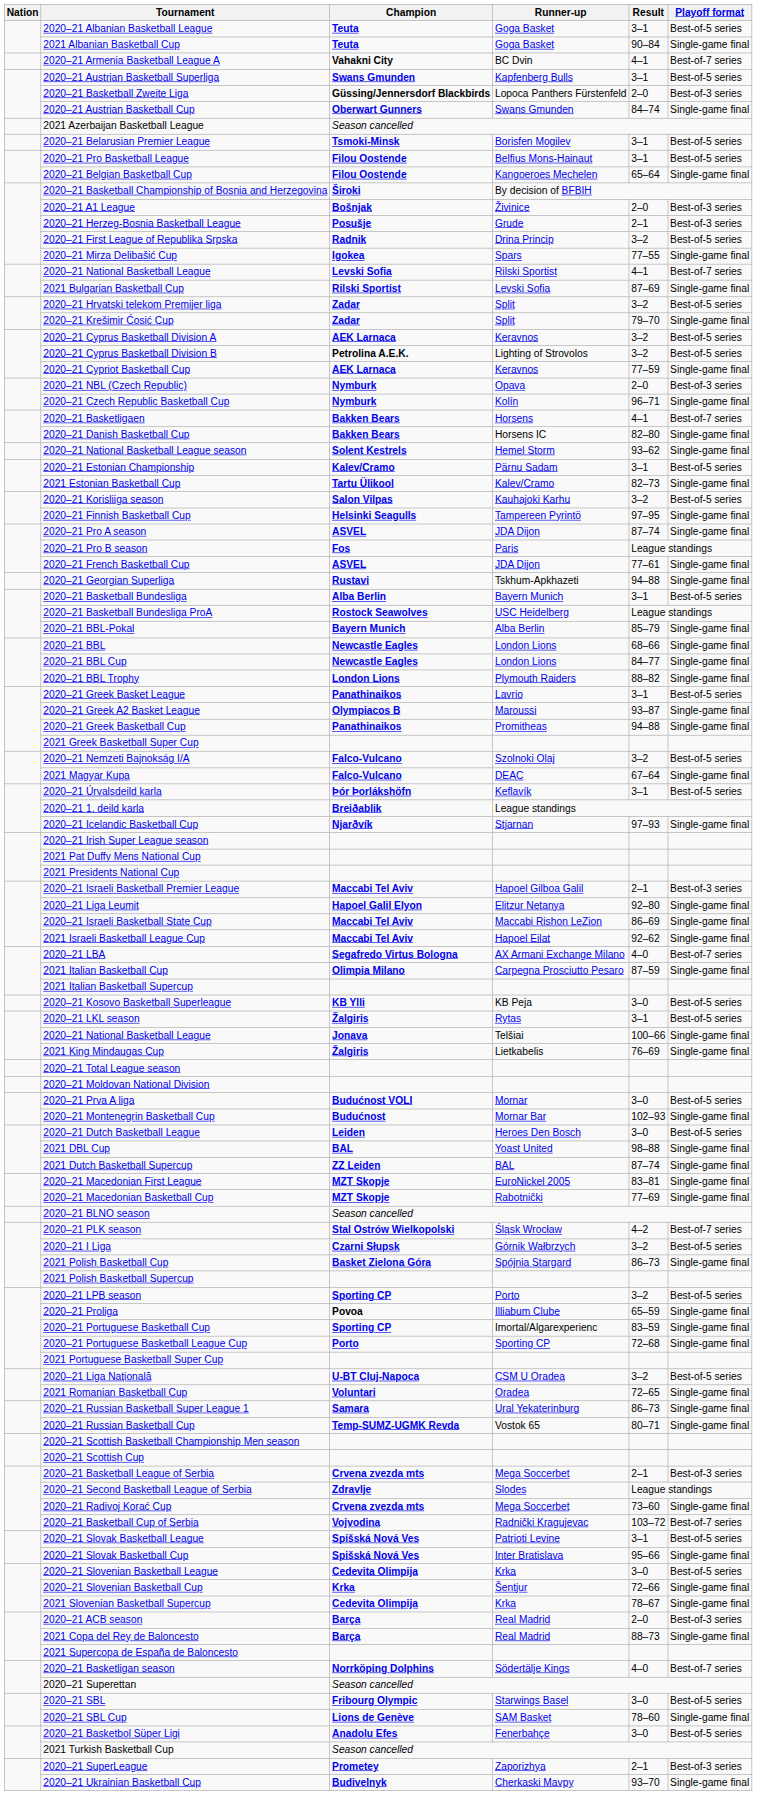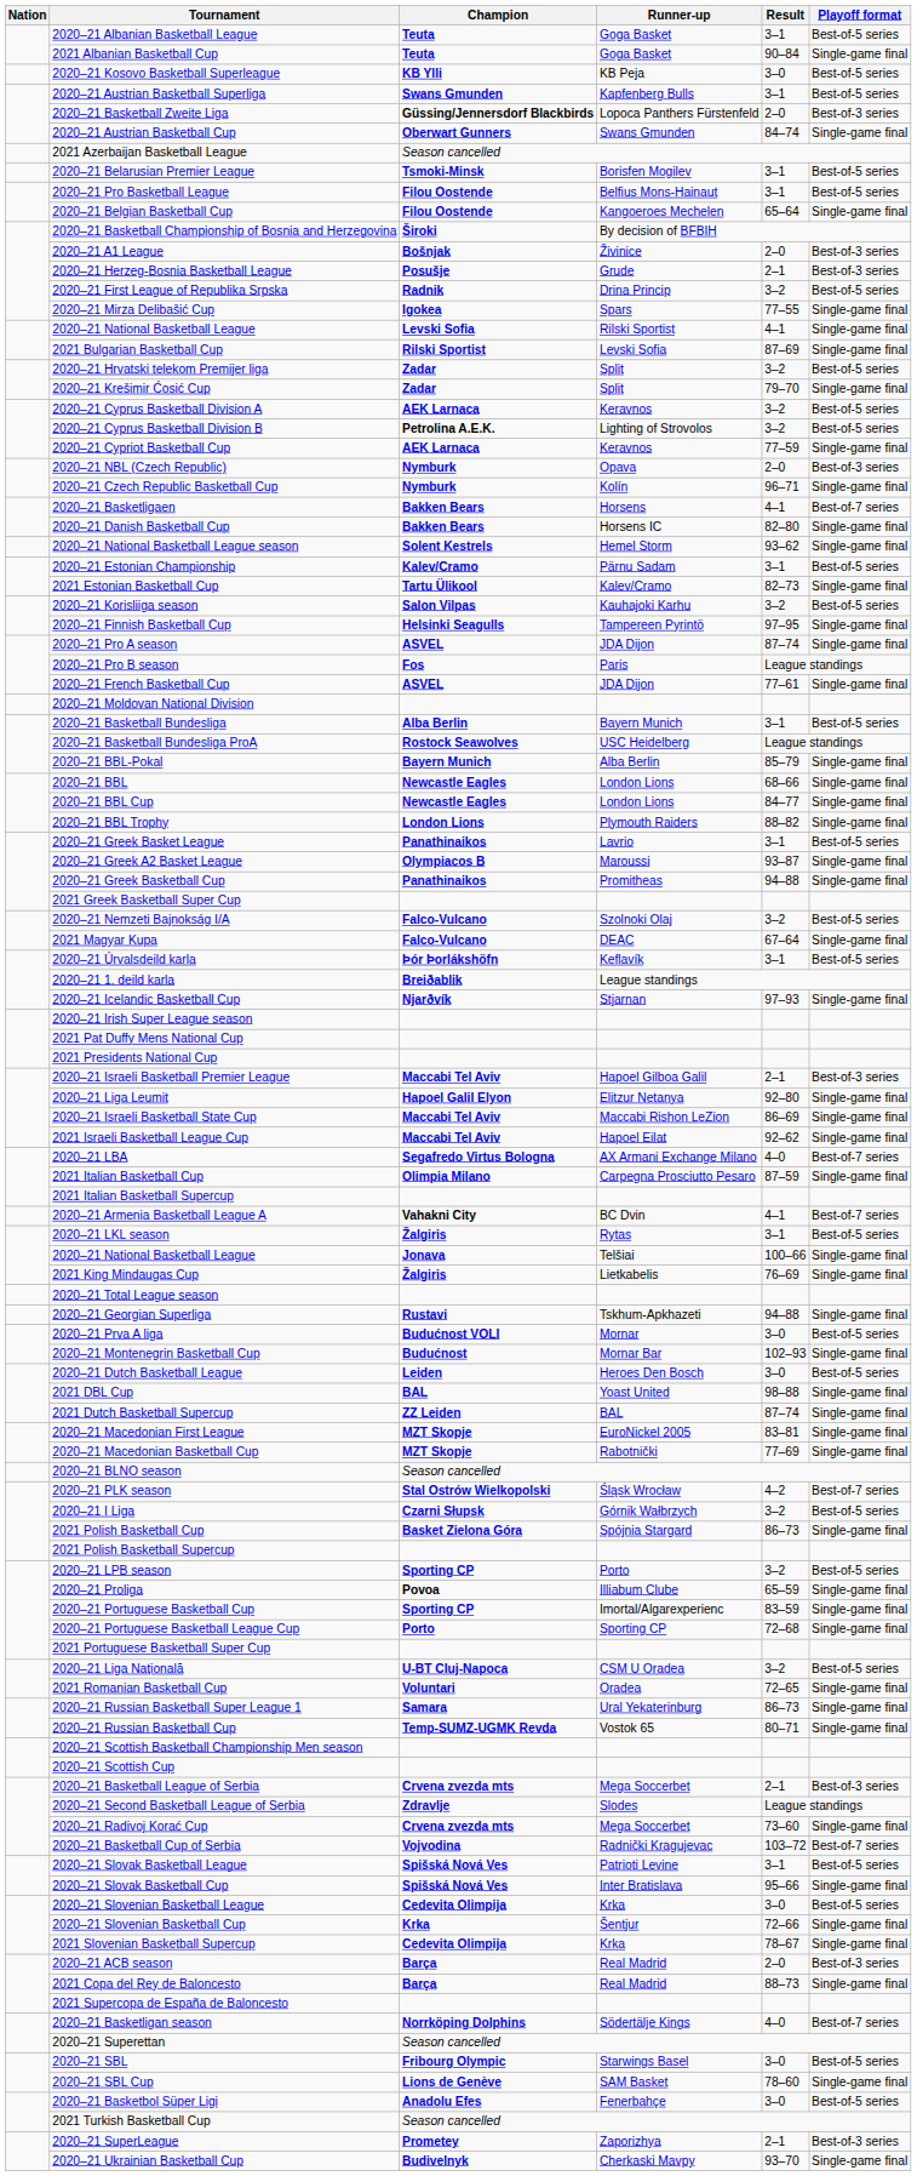rows swapped: 2020–21 Armenia Basketball League A <-> 2020–21 Kosovo Basketball Superleague
2020–21 National Basketball League / Rilski Sportist | Playoff format: Best-of-7 series -> Single-game final
rows swapped: 2020–21 Georgian Superliga <-> 2020–21 Moldovan National Division
